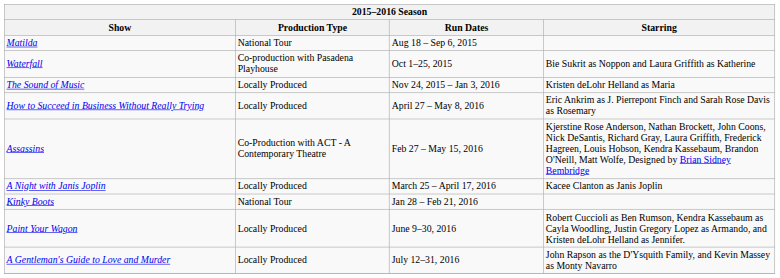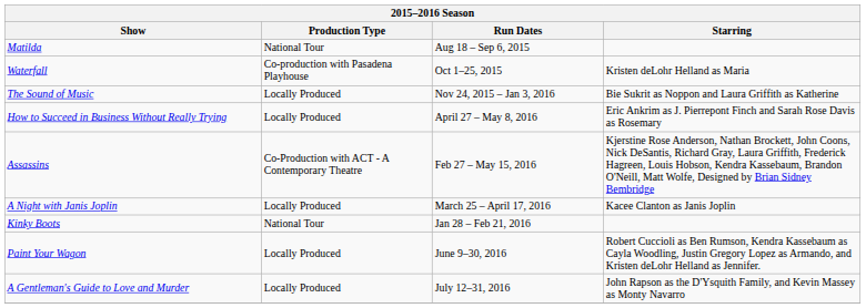Waterfall | Starring: Bie Sukrit as Noppon and Laura Griffith as Katherine -> Kristen deLohr Helland as Maria
The Sound of Music | Starring: Kristen deLohr Helland as Maria -> Bie Sukrit as Noppon and Laura Griffith as Katherine
